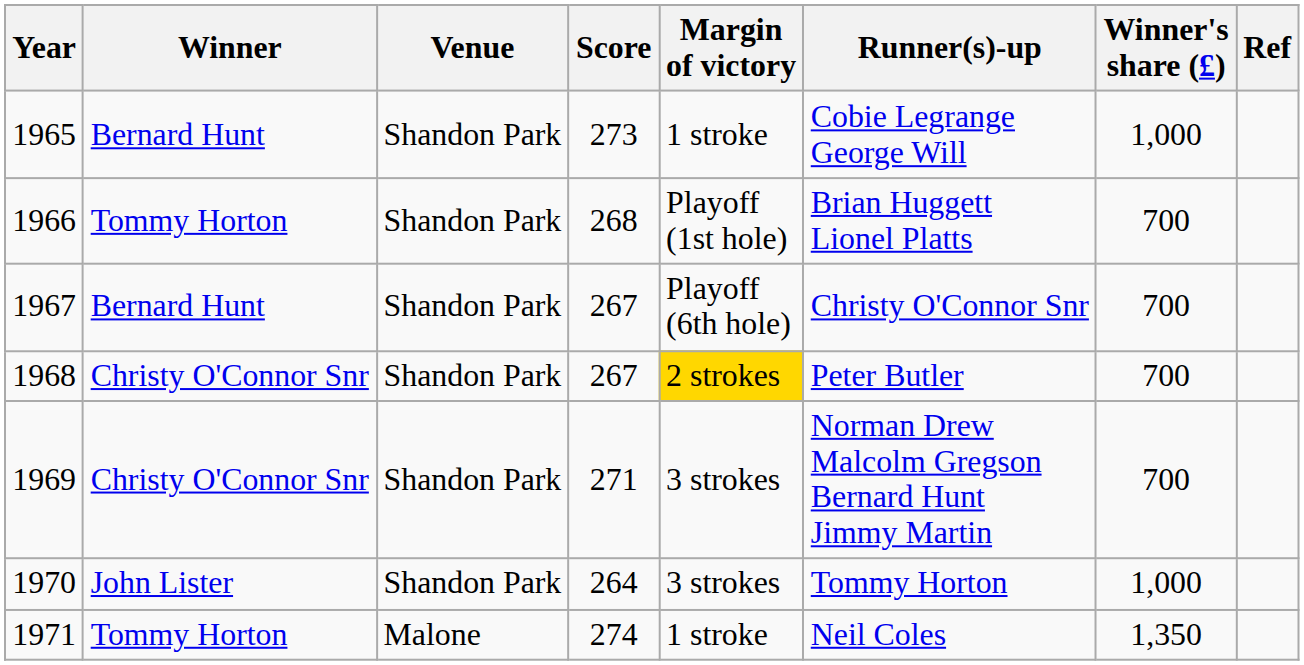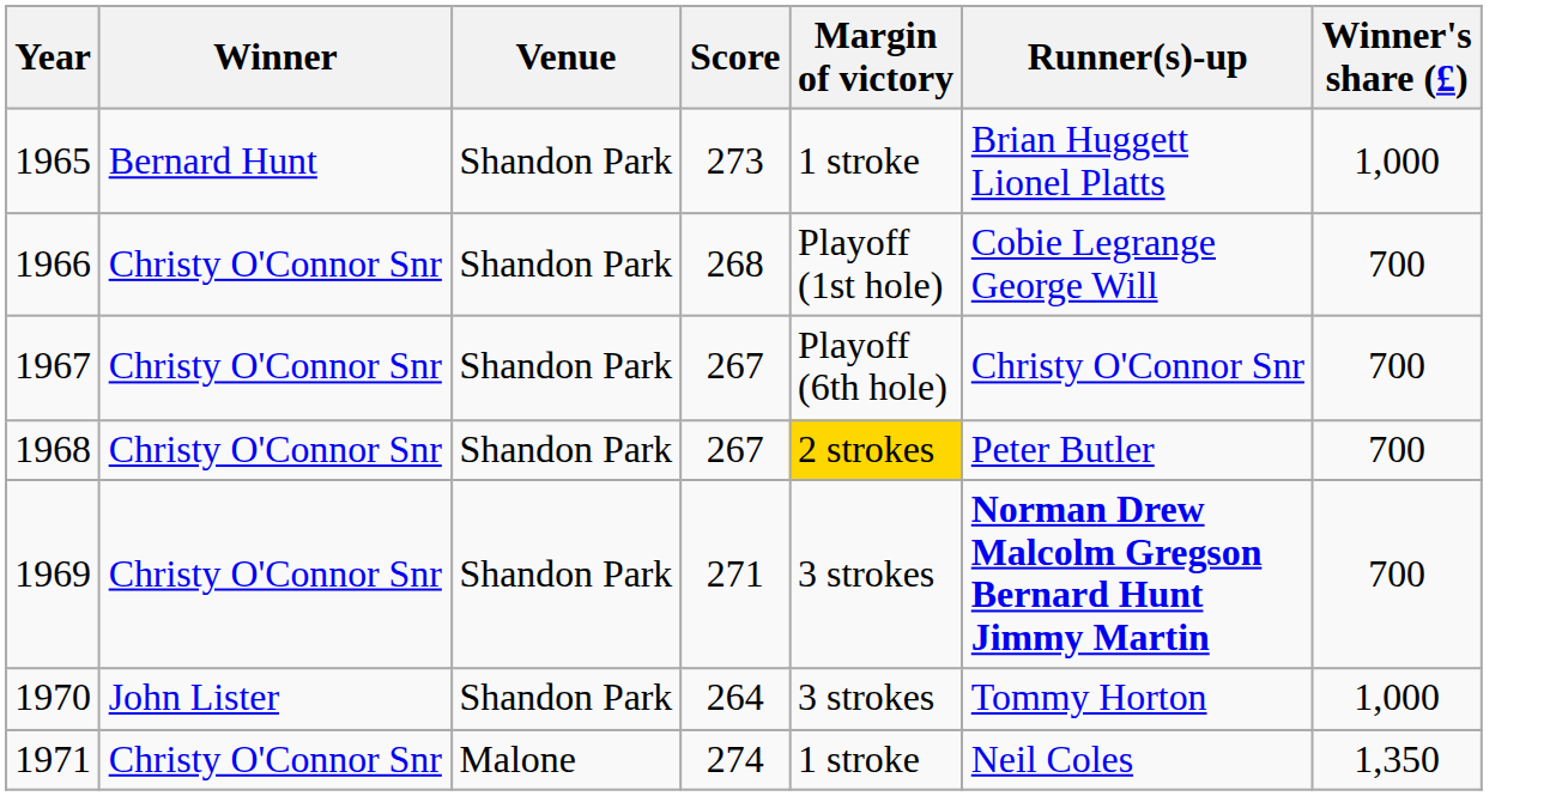- column: Ref
1965 | Runner(s)-up: Cobie Legrange George Will -> Brian Huggett Lionel Platts
1966 | Winner: Tommy Horton -> Christy O'Connor Snr
1966 | Runner(s)-up: Brian Huggett Lionel Platts -> Cobie Legrange George Will
1967 | Winner: Bernard Hunt -> Christy O'Connor Snr
1969 | Runner(s)-up: normal -> bold
1971 | Winner: Tommy Horton -> Christy O'Connor Snr
